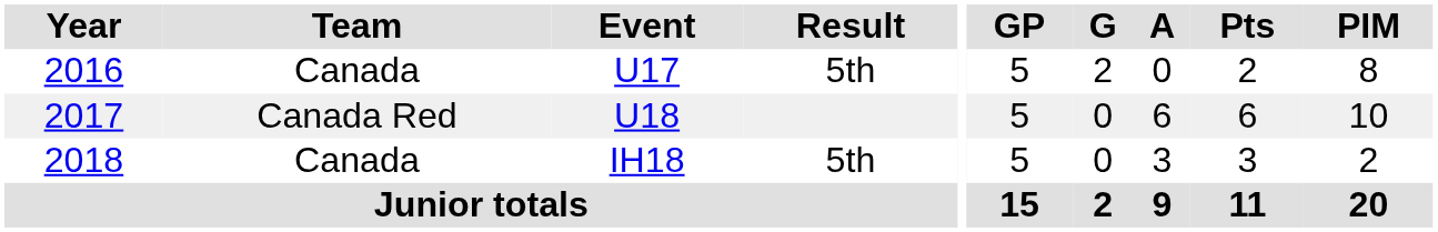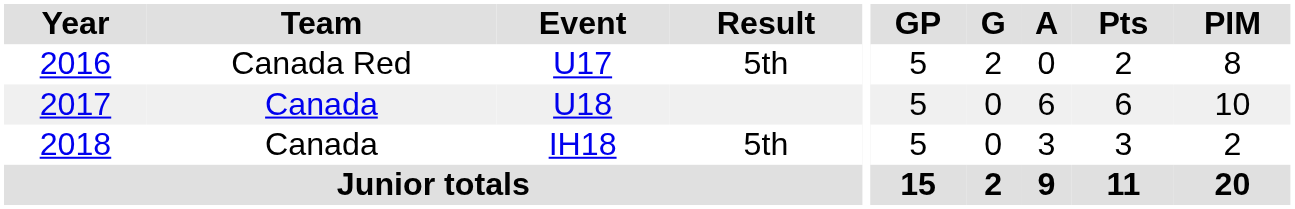2016 | Team: Canada -> Canada Red
2017 | Team: Canada Red -> Canada
